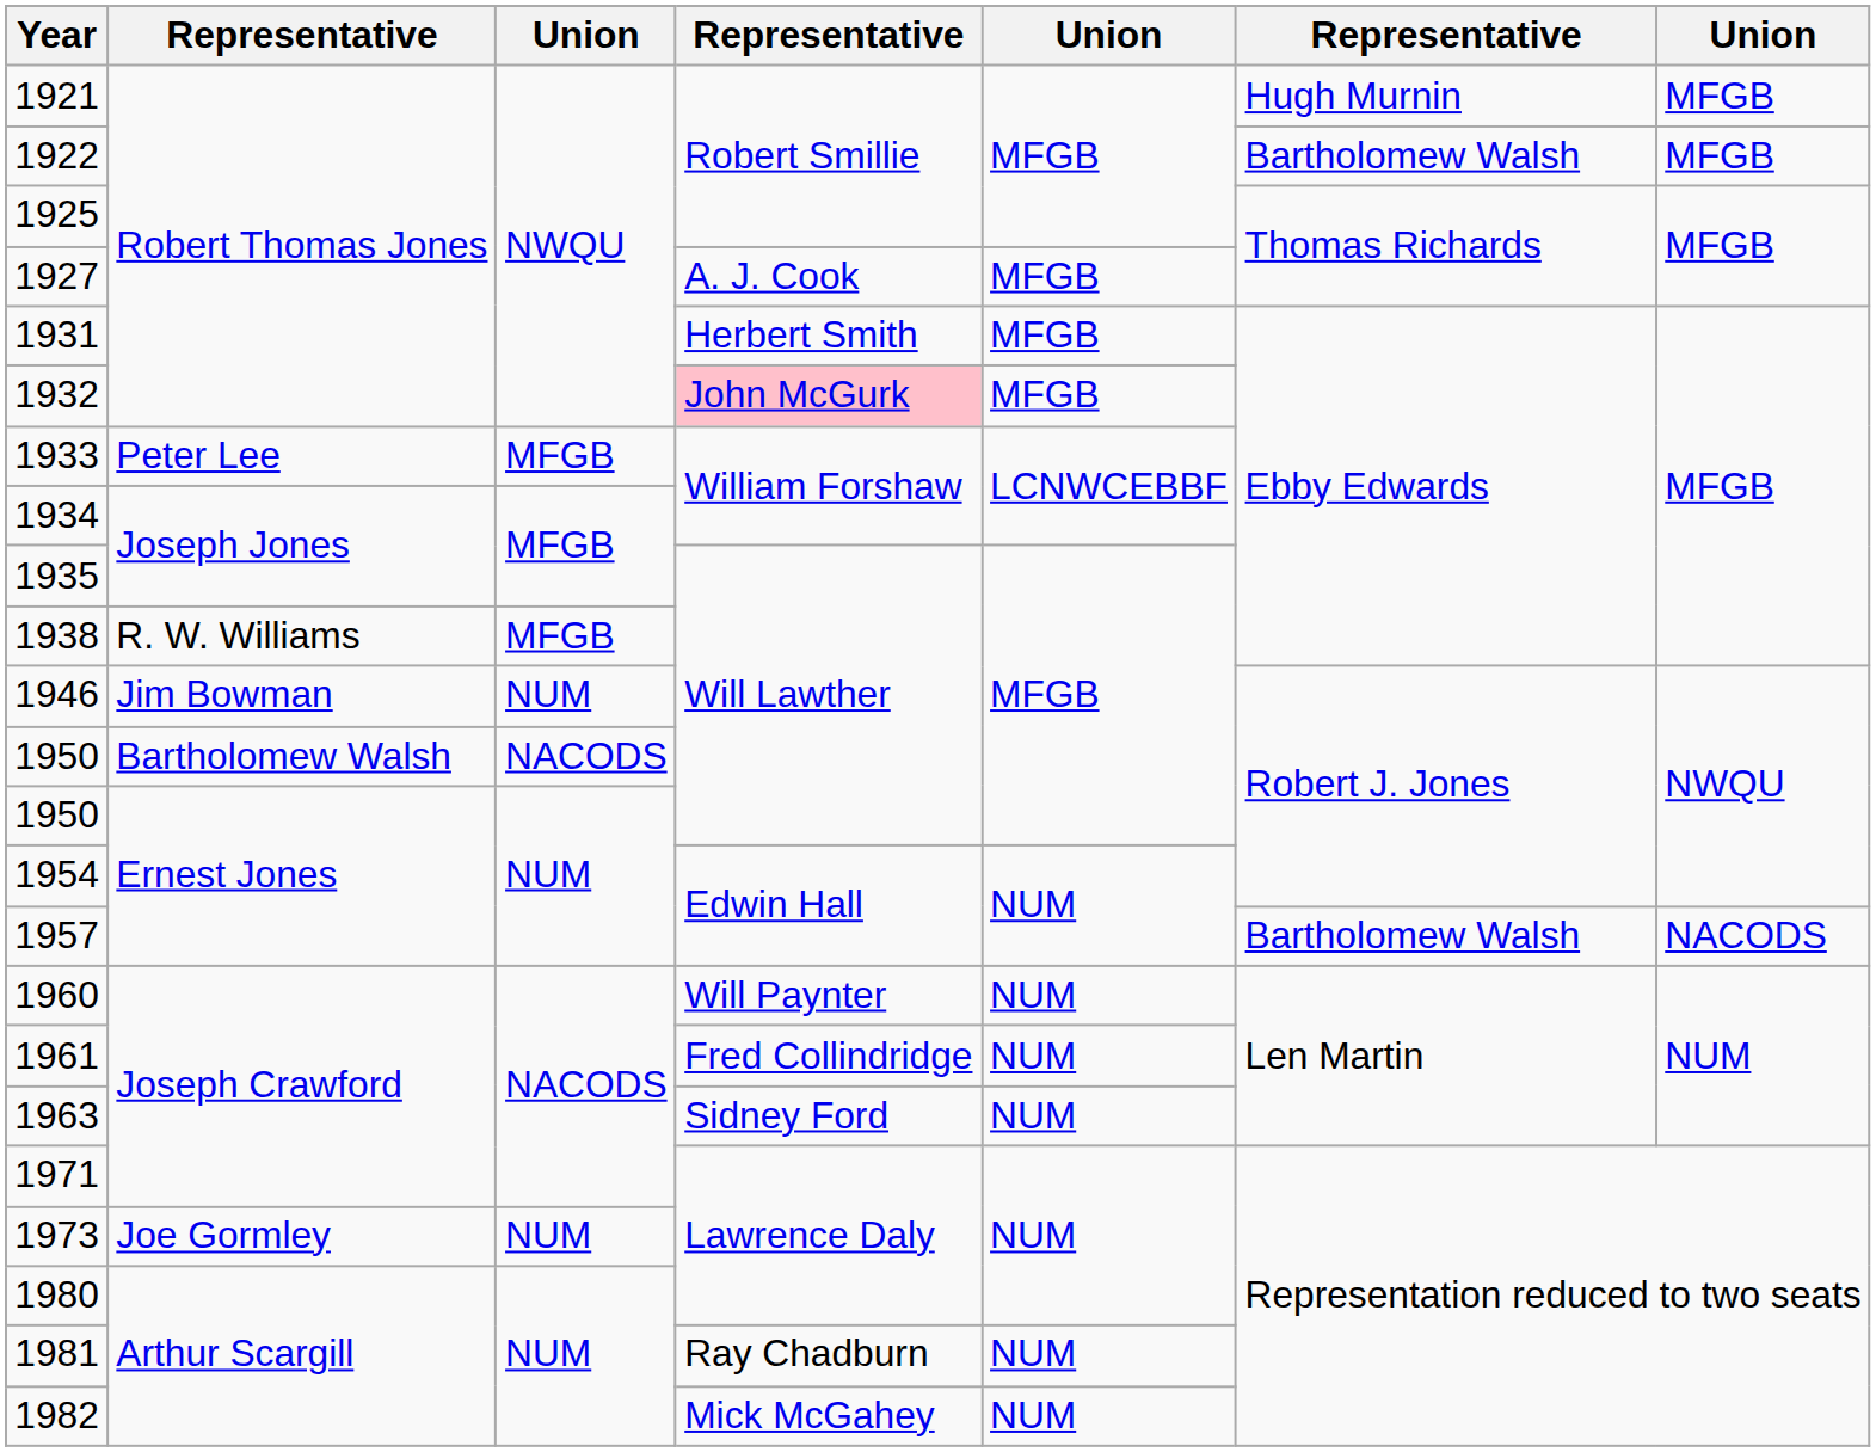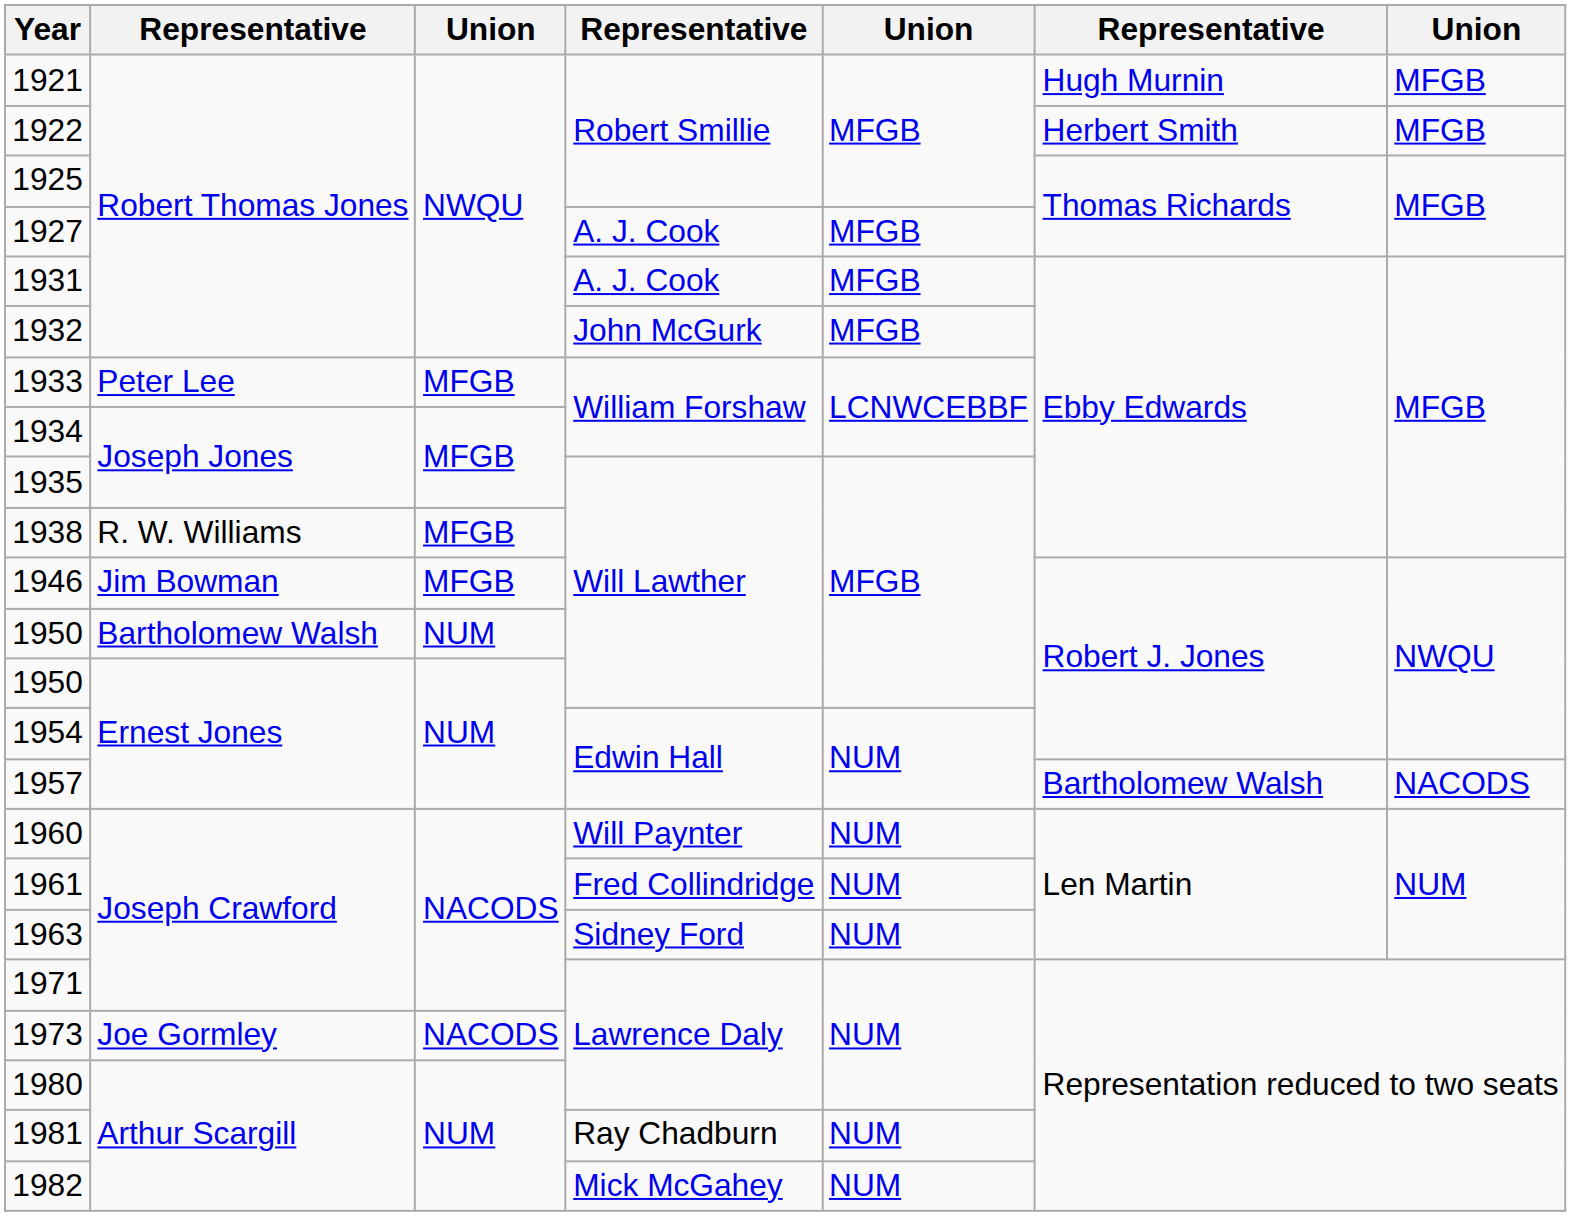1922 | column 6: Bartholomew Walsh -> Herbert Smith
1931 | column 4: Herbert Smith -> A. J. Cook
1932 | column 4: pink background -> no background
1946 | column 3: NUM -> MFGB
1950 / Bartholomew Walsh | column 3: NACODS -> NUM
1973 | column 3: NUM -> NACODS
